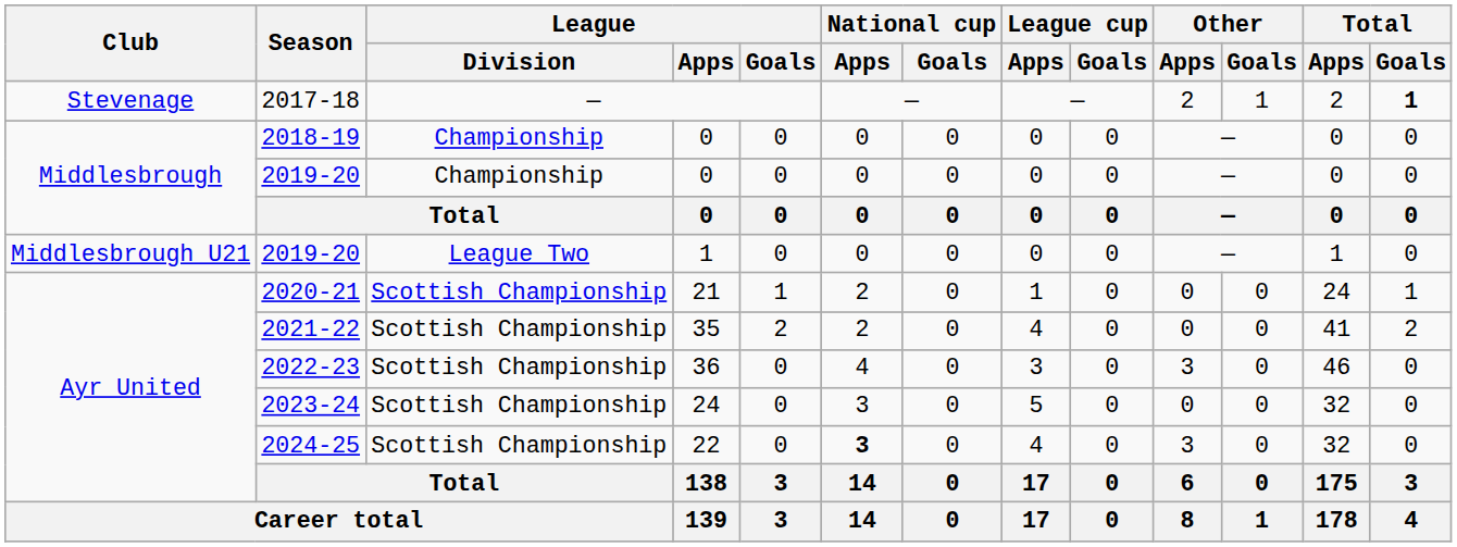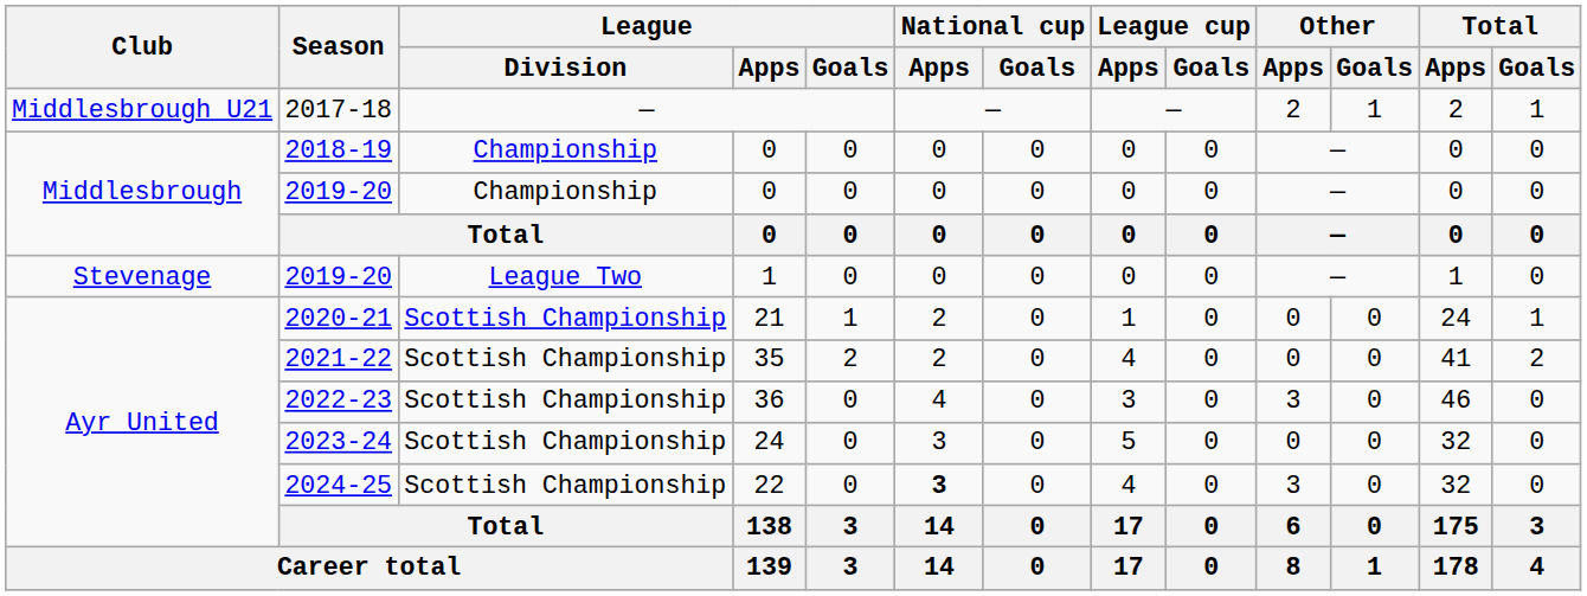2017-18 | Club: Stevenage -> Middlesbrough U21
2017-18 | Total / Goals: bold -> normal
2019-20 / 1 | Club: Middlesbrough U21 -> Stevenage
